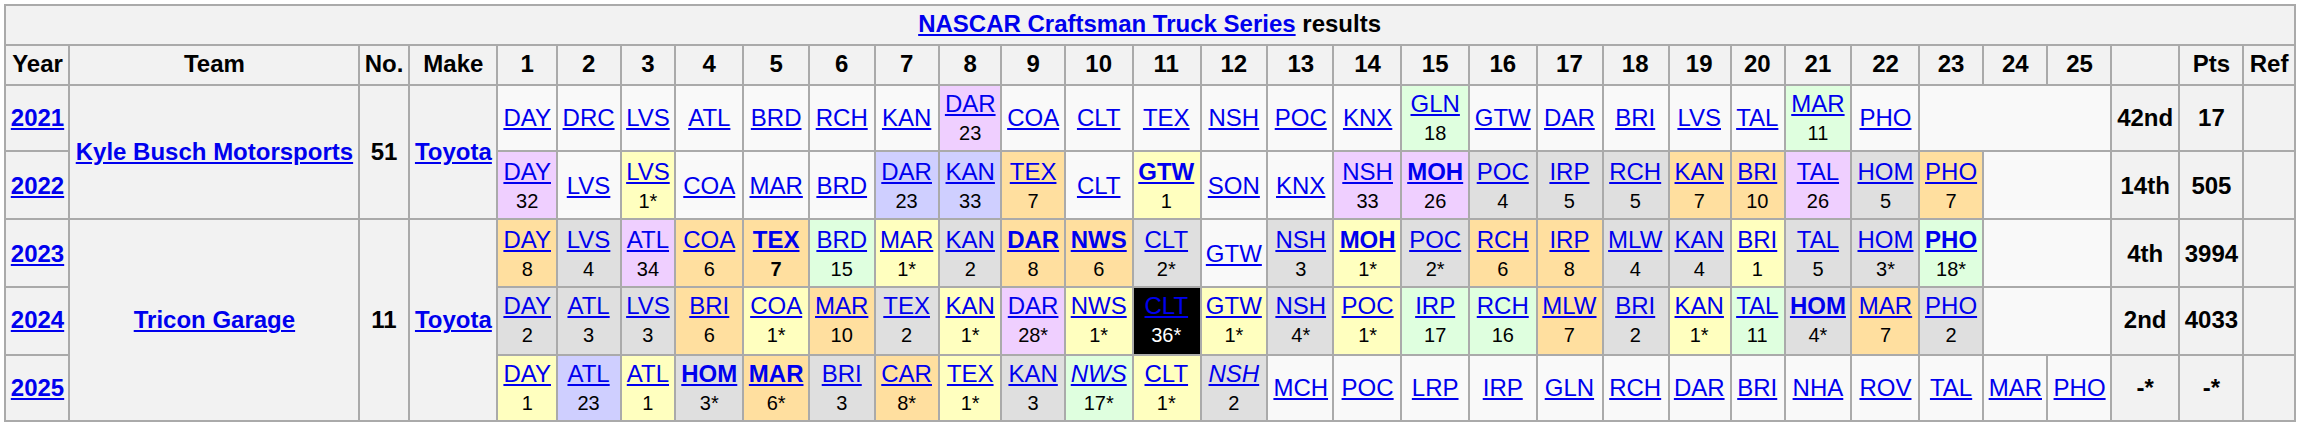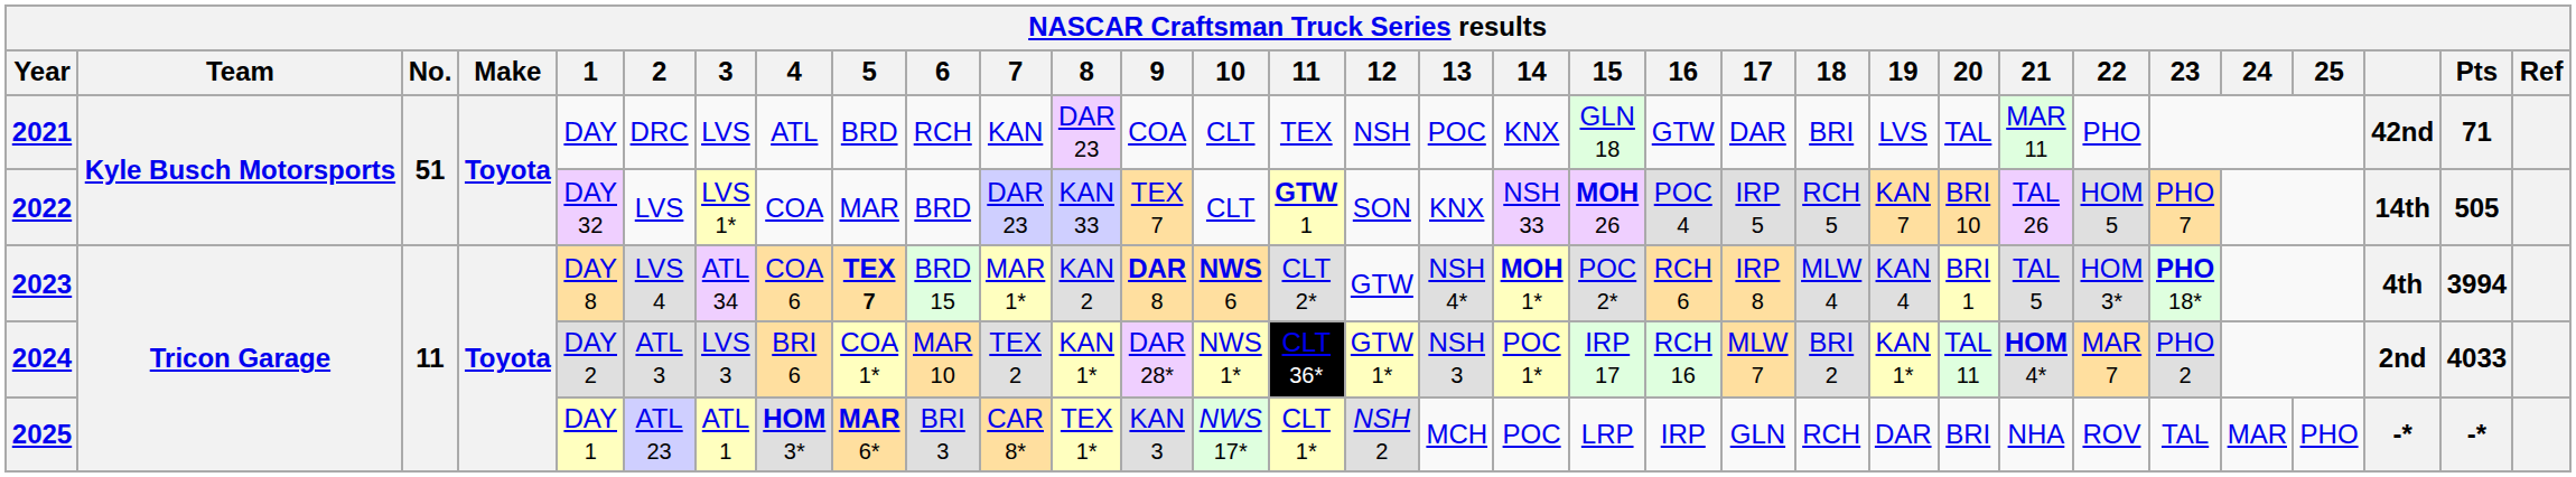2021 | Pts: 17 -> 71
2023 | 13: NSH 3 -> NSH 4*
2024 | 13: NSH 4* -> NSH 3
